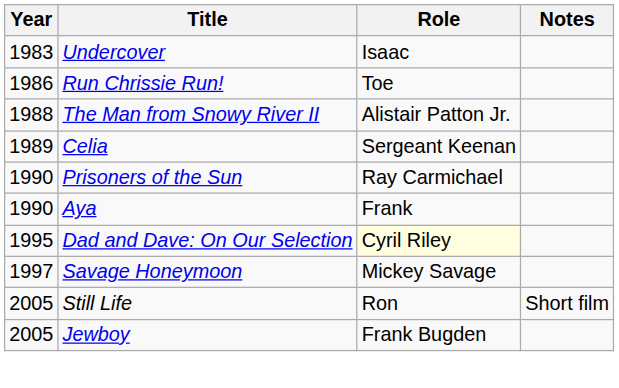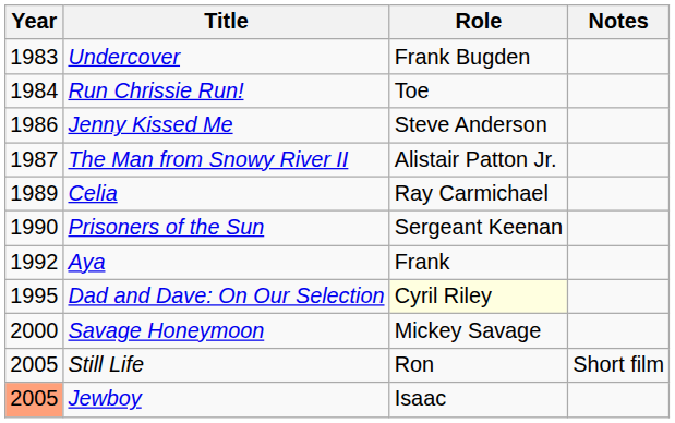Undercover | Role: Isaac -> Frank Bugden
Run Chrissie Run! | Year: 1986 -> 1984
+ row: 1986 | Jenny Kissed Me | Steve Anderson
The Man from Snowy River II | Year: 1988 -> 1987
Celia | Role: Sergeant Keenan -> Ray Carmichael
Prisoners of the Sun | Role: Ray Carmichael -> Sergeant Keenan
Aya | Year: 1990 -> 1992
Savage Honeymoon | Year: 1997 -> 2000
Jewboy | Year: no background -> lightsalmon background
Jewboy | Role: Frank Bugden -> Isaac
